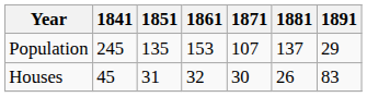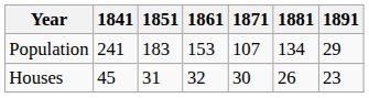Population | 1841: 245 -> 241
Population | 1851: 135 -> 183
Population | 1881: 137 -> 134
Houses | 1891: 83 -> 23
